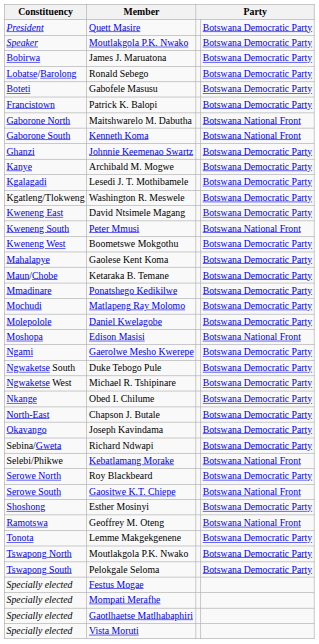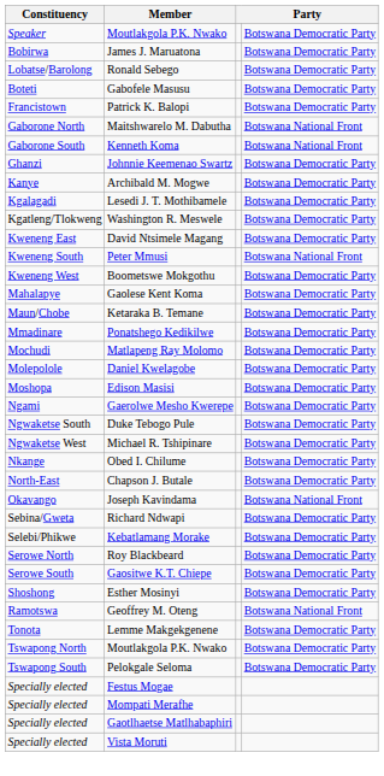- row: President | Quett Masire | Botswana Democratic Party
Edison Masisi | column 4: Botswana National Front -> Botswana Democratic Party
Joseph Kavindama | column 4: Botswana Democratic Party -> Botswana National Front
Kebatlamang Morake | column 4: Botswana National Front -> Botswana Democratic Party
Gaositwe K.T. Chiepe | column 4: Botswana National Front -> Botswana Democratic Party
